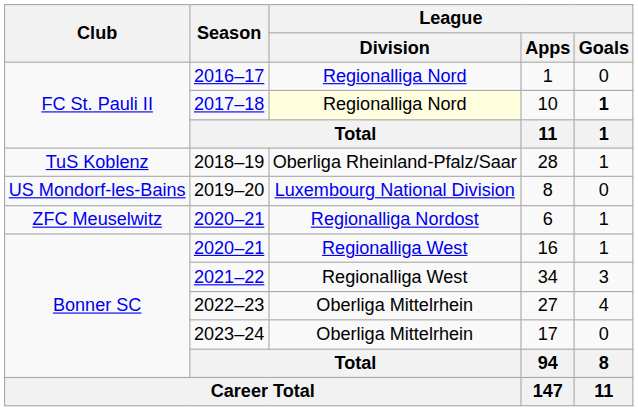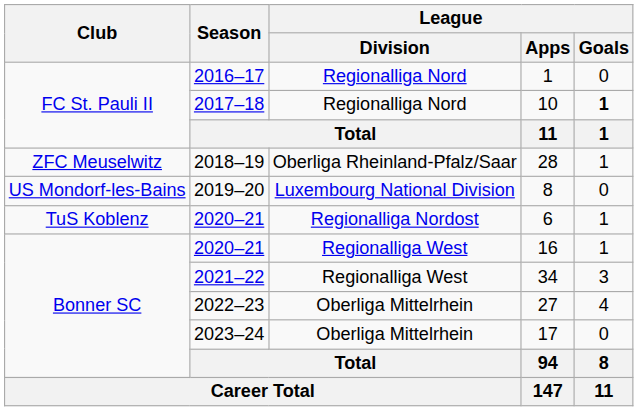10 | League / Division: lightyellow background -> no background
28 | Club: TuS Koblenz -> ZFC Meuselwitz
6 | Club: ZFC Meuselwitz -> TuS Koblenz
